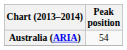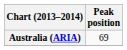Australia (ARIA) | Peak position: 54 -> 69
